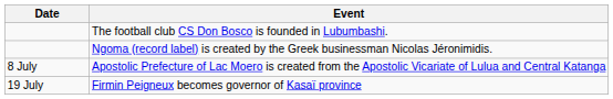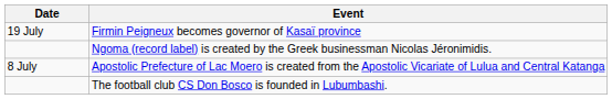rows swapped: The football club CS Don Bosco is founded in Lubumbashi. <-> Firmin Peigneux becomes governor of Kasaï province
